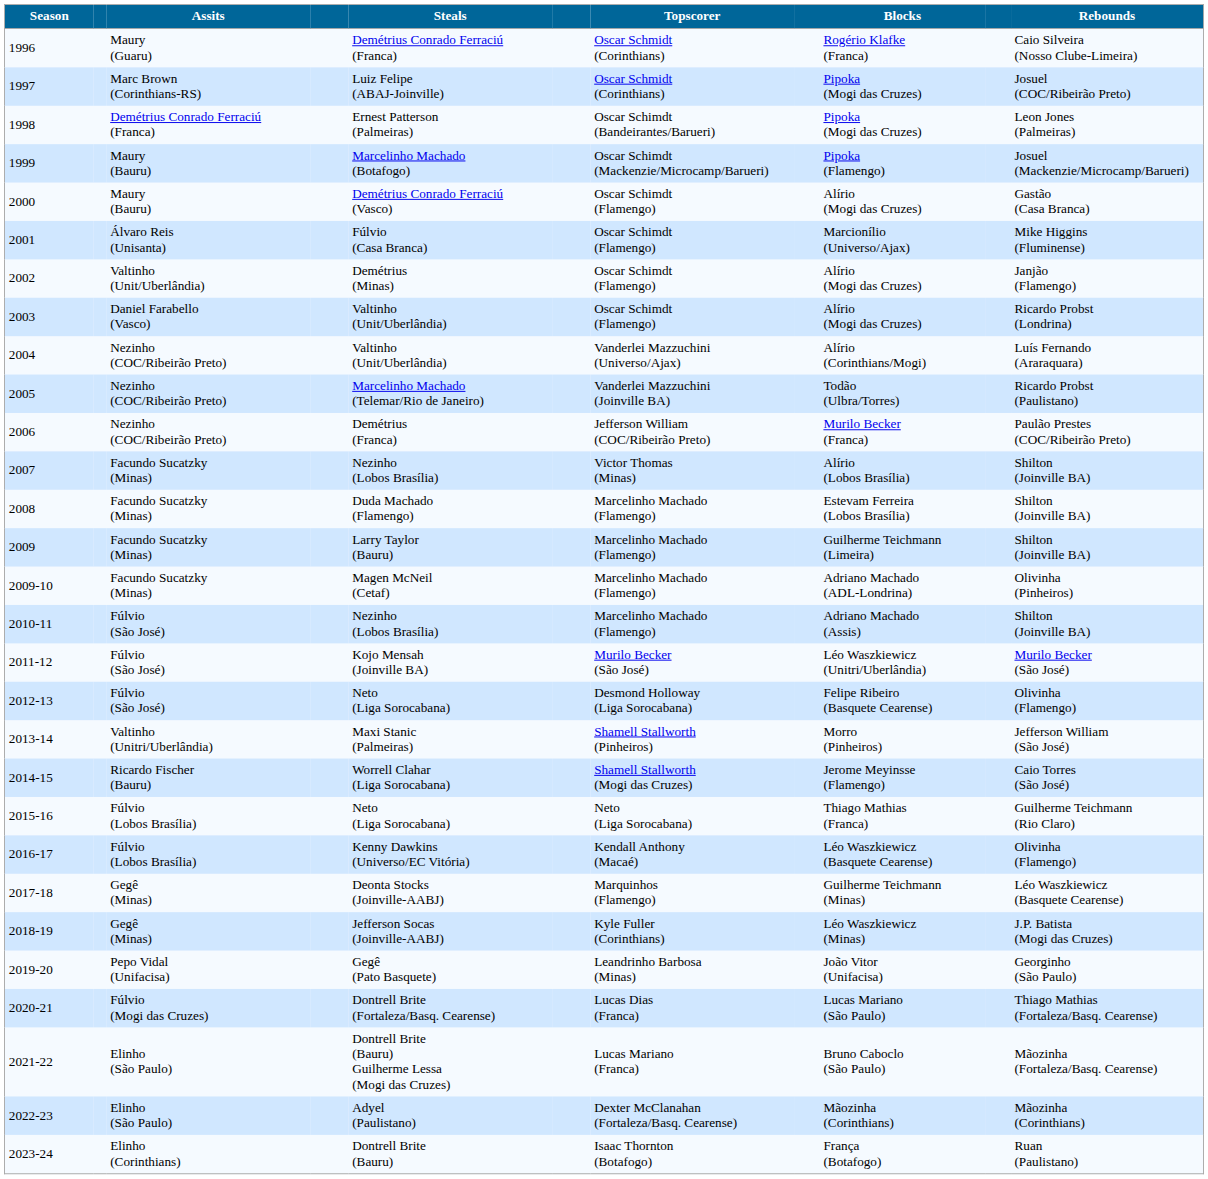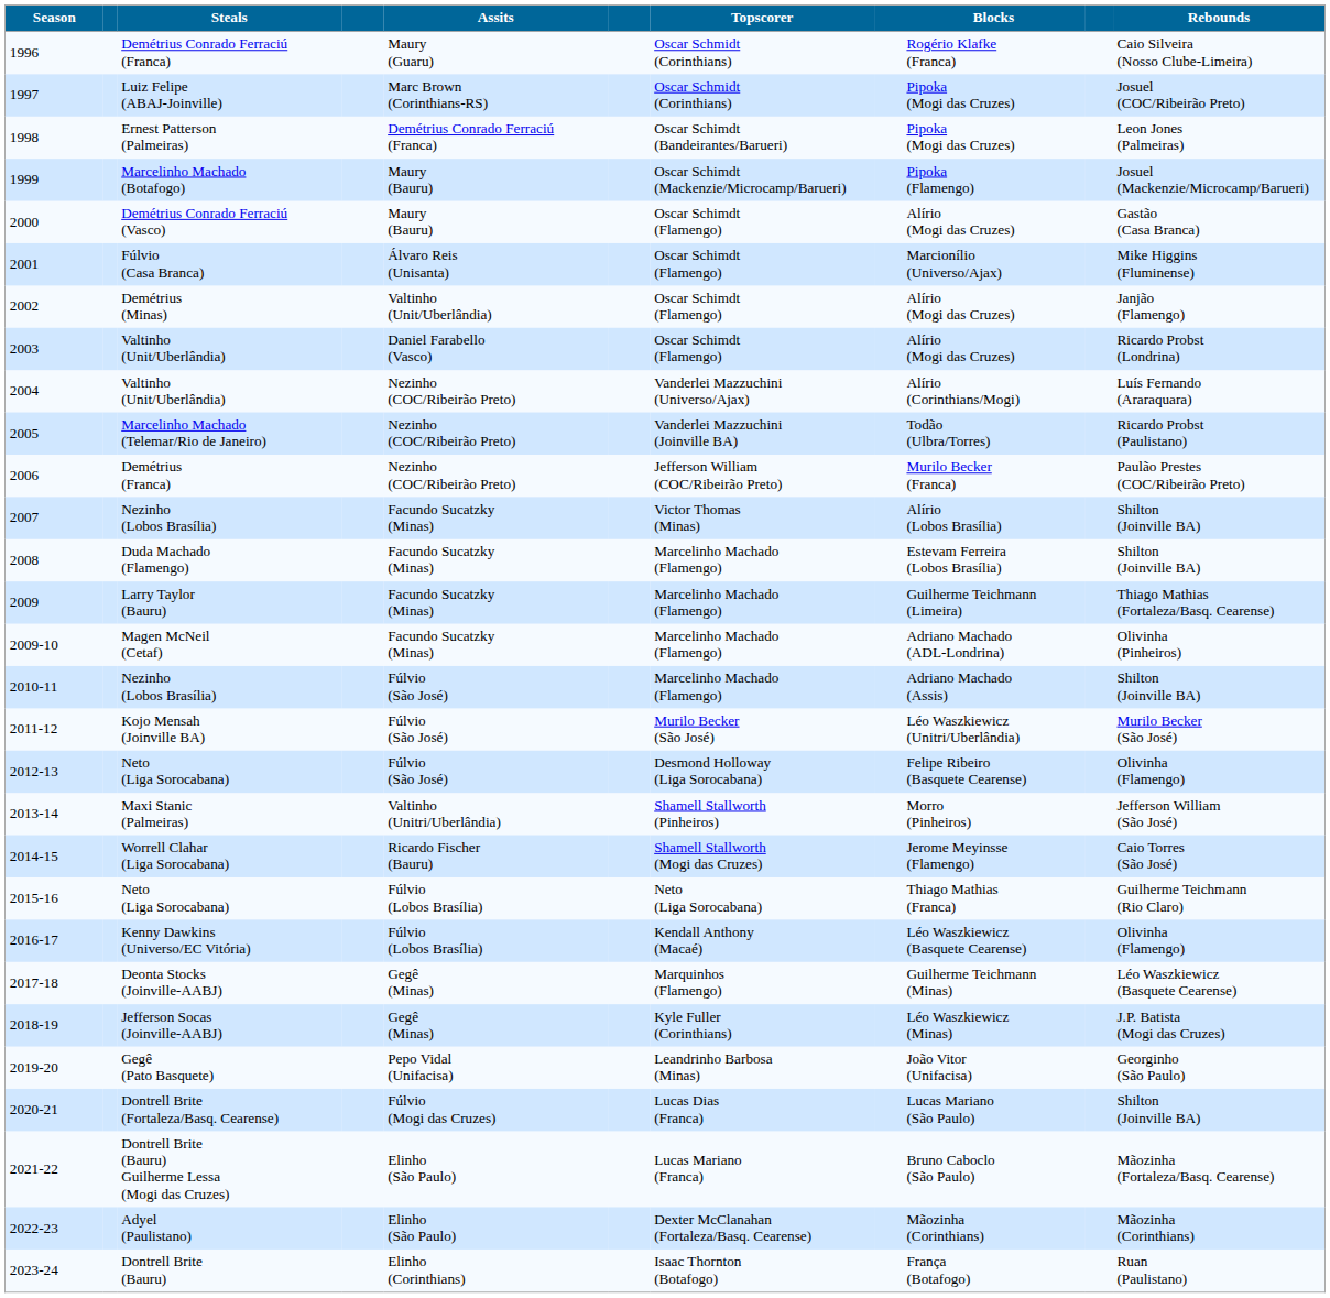columns swapped: Assits <-> Steals
2009 | Rebounds: Shilton (Joinville BA) -> Thiago Mathias (Fortaleza/Basq. Cearense)
2020-21 | Rebounds: Thiago Mathias (Fortaleza/Basq. Cearense) -> Shilton (Joinville BA)
